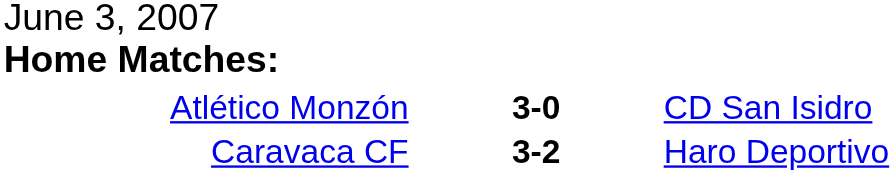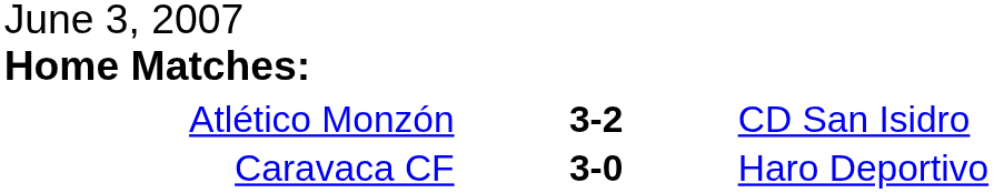Atlético Monzón | column 2: 3-0 -> 3-2
Caravaca CF | column 2: 3-2 -> 3-0
